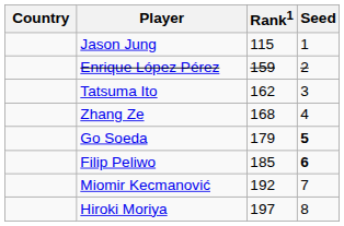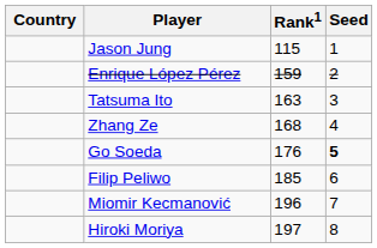Tatsuma Ito | Rank1: 162 -> 163
Go Soeda | Rank1: 179 -> 176
Filip Peliwo | Seed: bold -> normal
Miomir Kecmanović | Rank1: 192 -> 196
